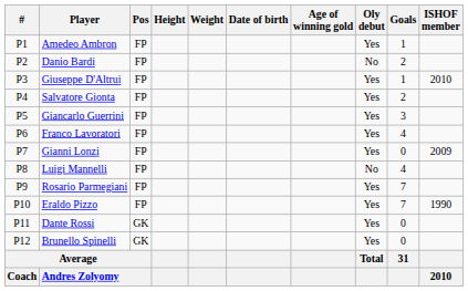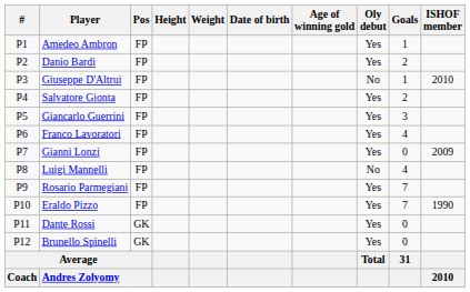Danio Bardi | Oly debut: No -> Yes
Giuseppe D'Altrui | Oly debut: Yes -> No
